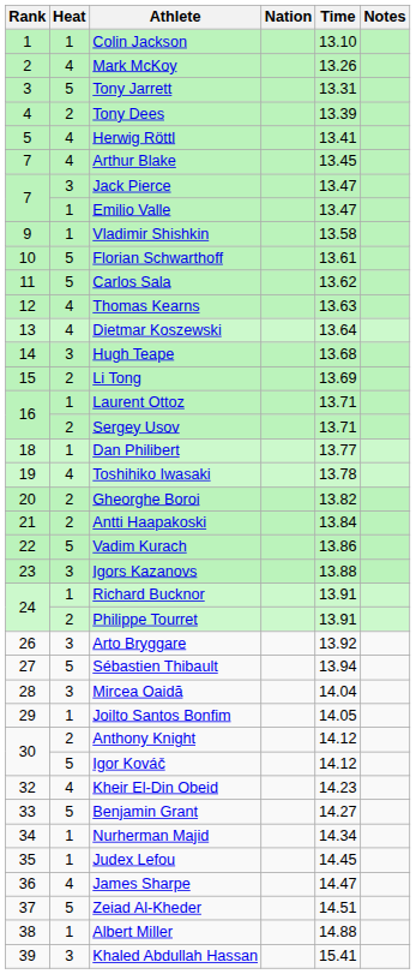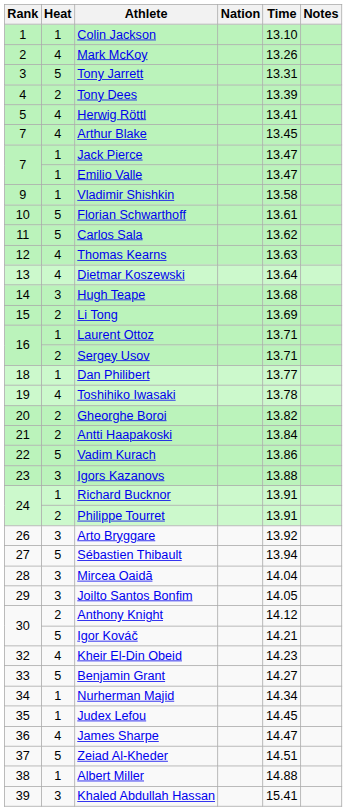Jack Pierce | Heat: 3 -> 1
Joilto Santos Bonfim | Heat: 1 -> 3
Igor Kováč | Time: 14.12 -> 14.21
